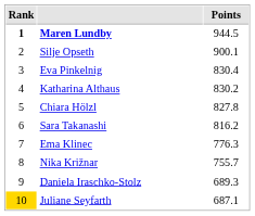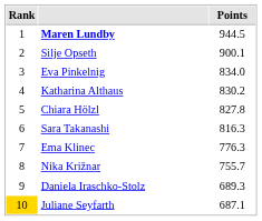Maren Lundby | Rank: bold -> normal
Eva Pinkelnig | Points: 830.4 -> 834.0
Sara Takanashi | Points: 816.2 -> 816.3
